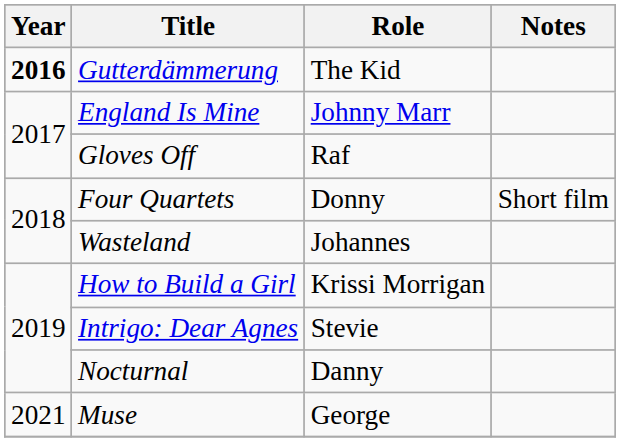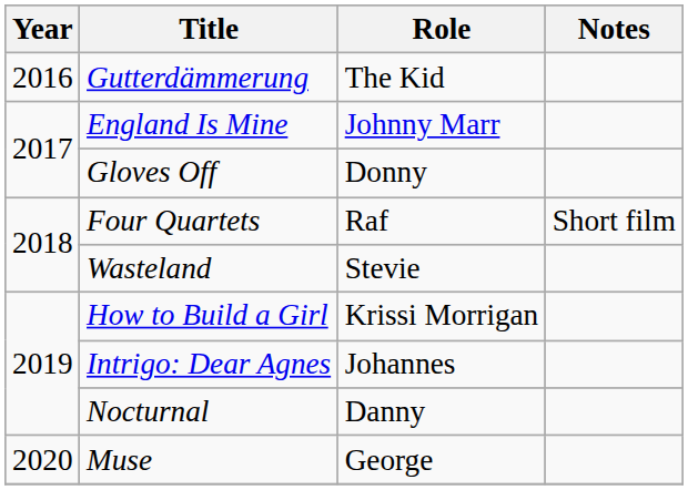Gutterdämmerung | Year: bold -> normal
Gloves Off | Role: Raf -> Donny
Four Quartets | Role: Donny -> Raf
Wasteland | Role: Johannes -> Stevie
Intrigo: Dear Agnes | Role: Stevie -> Johannes
Muse | Year: 2021 -> 2020
